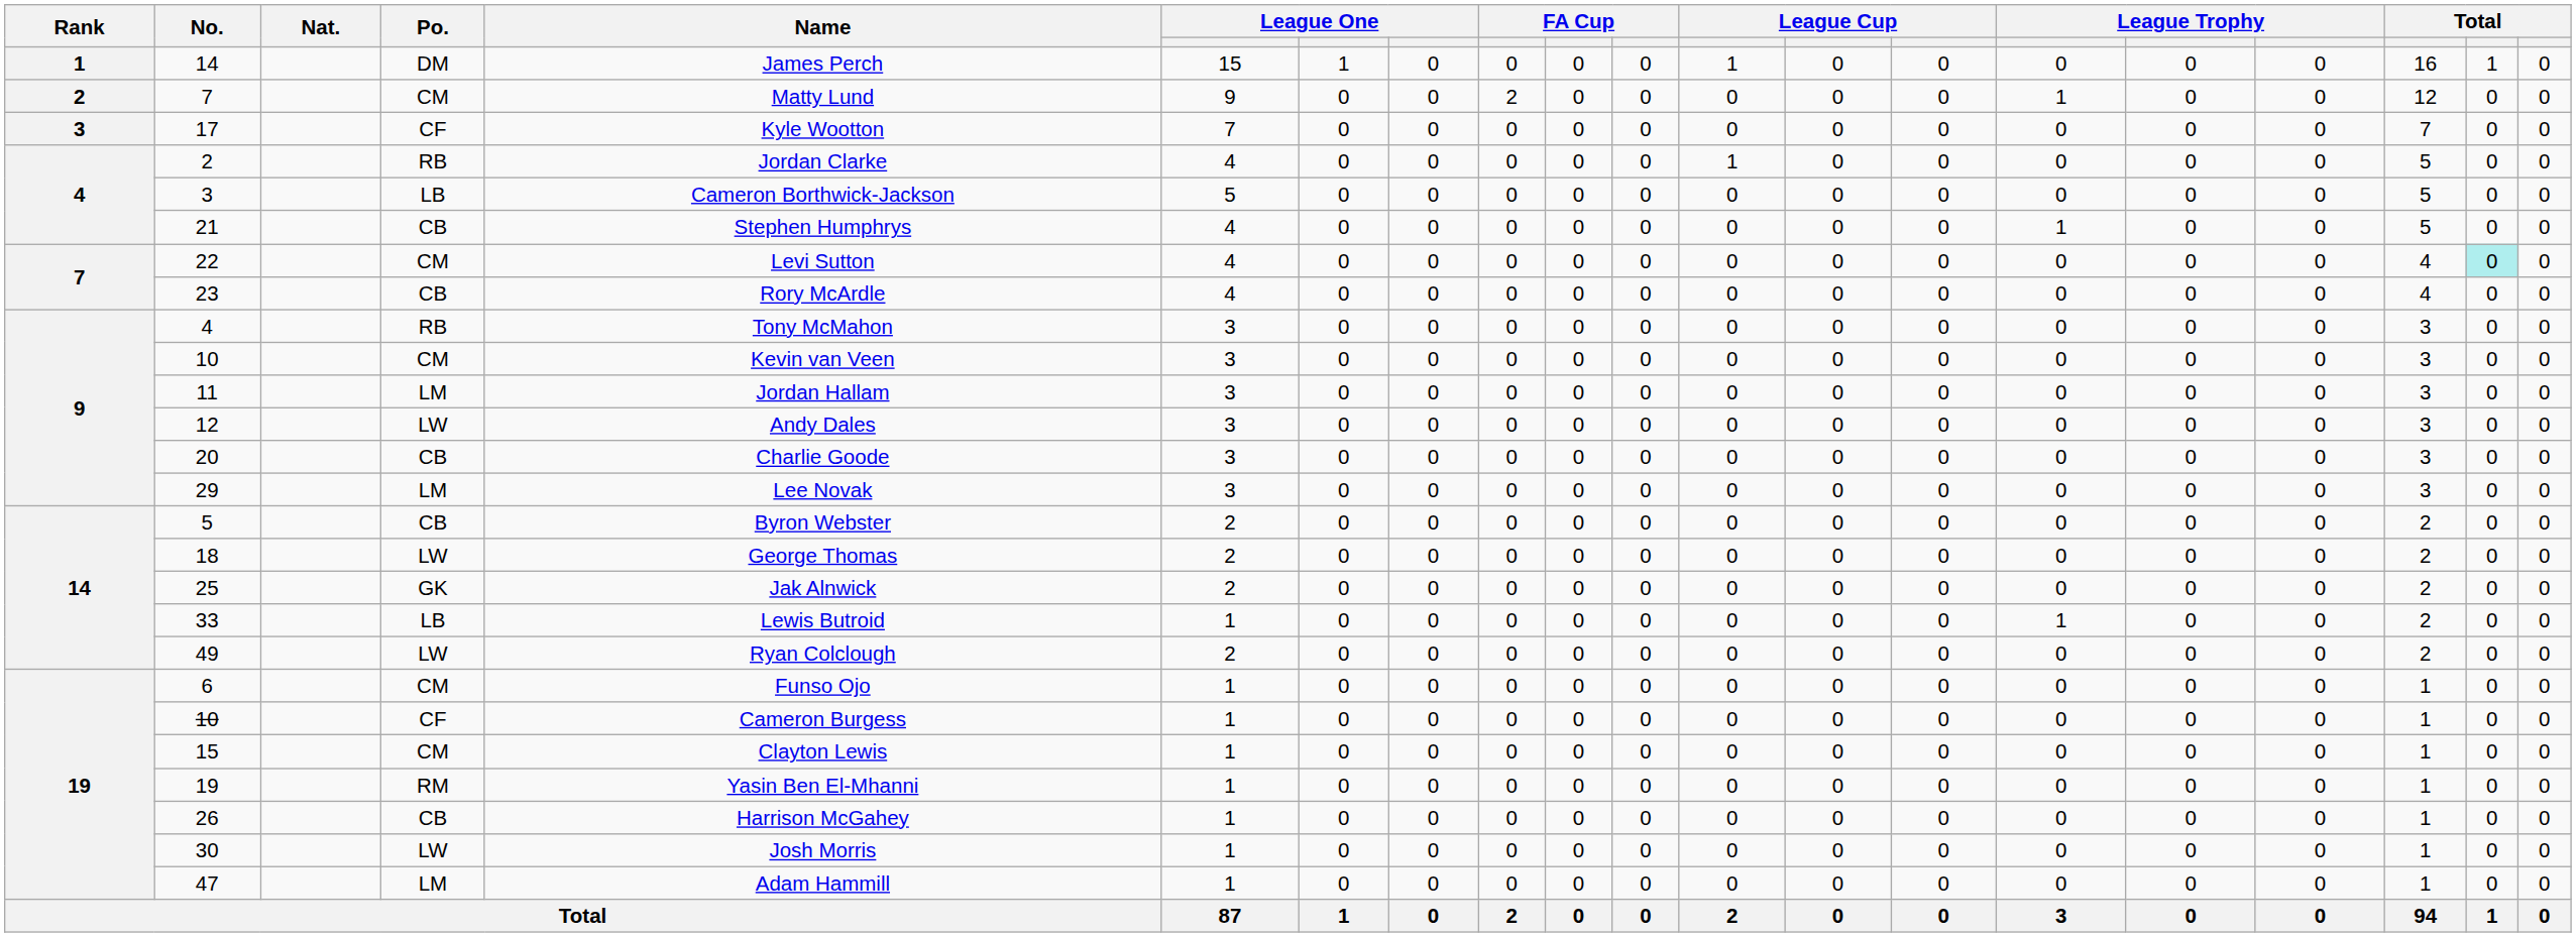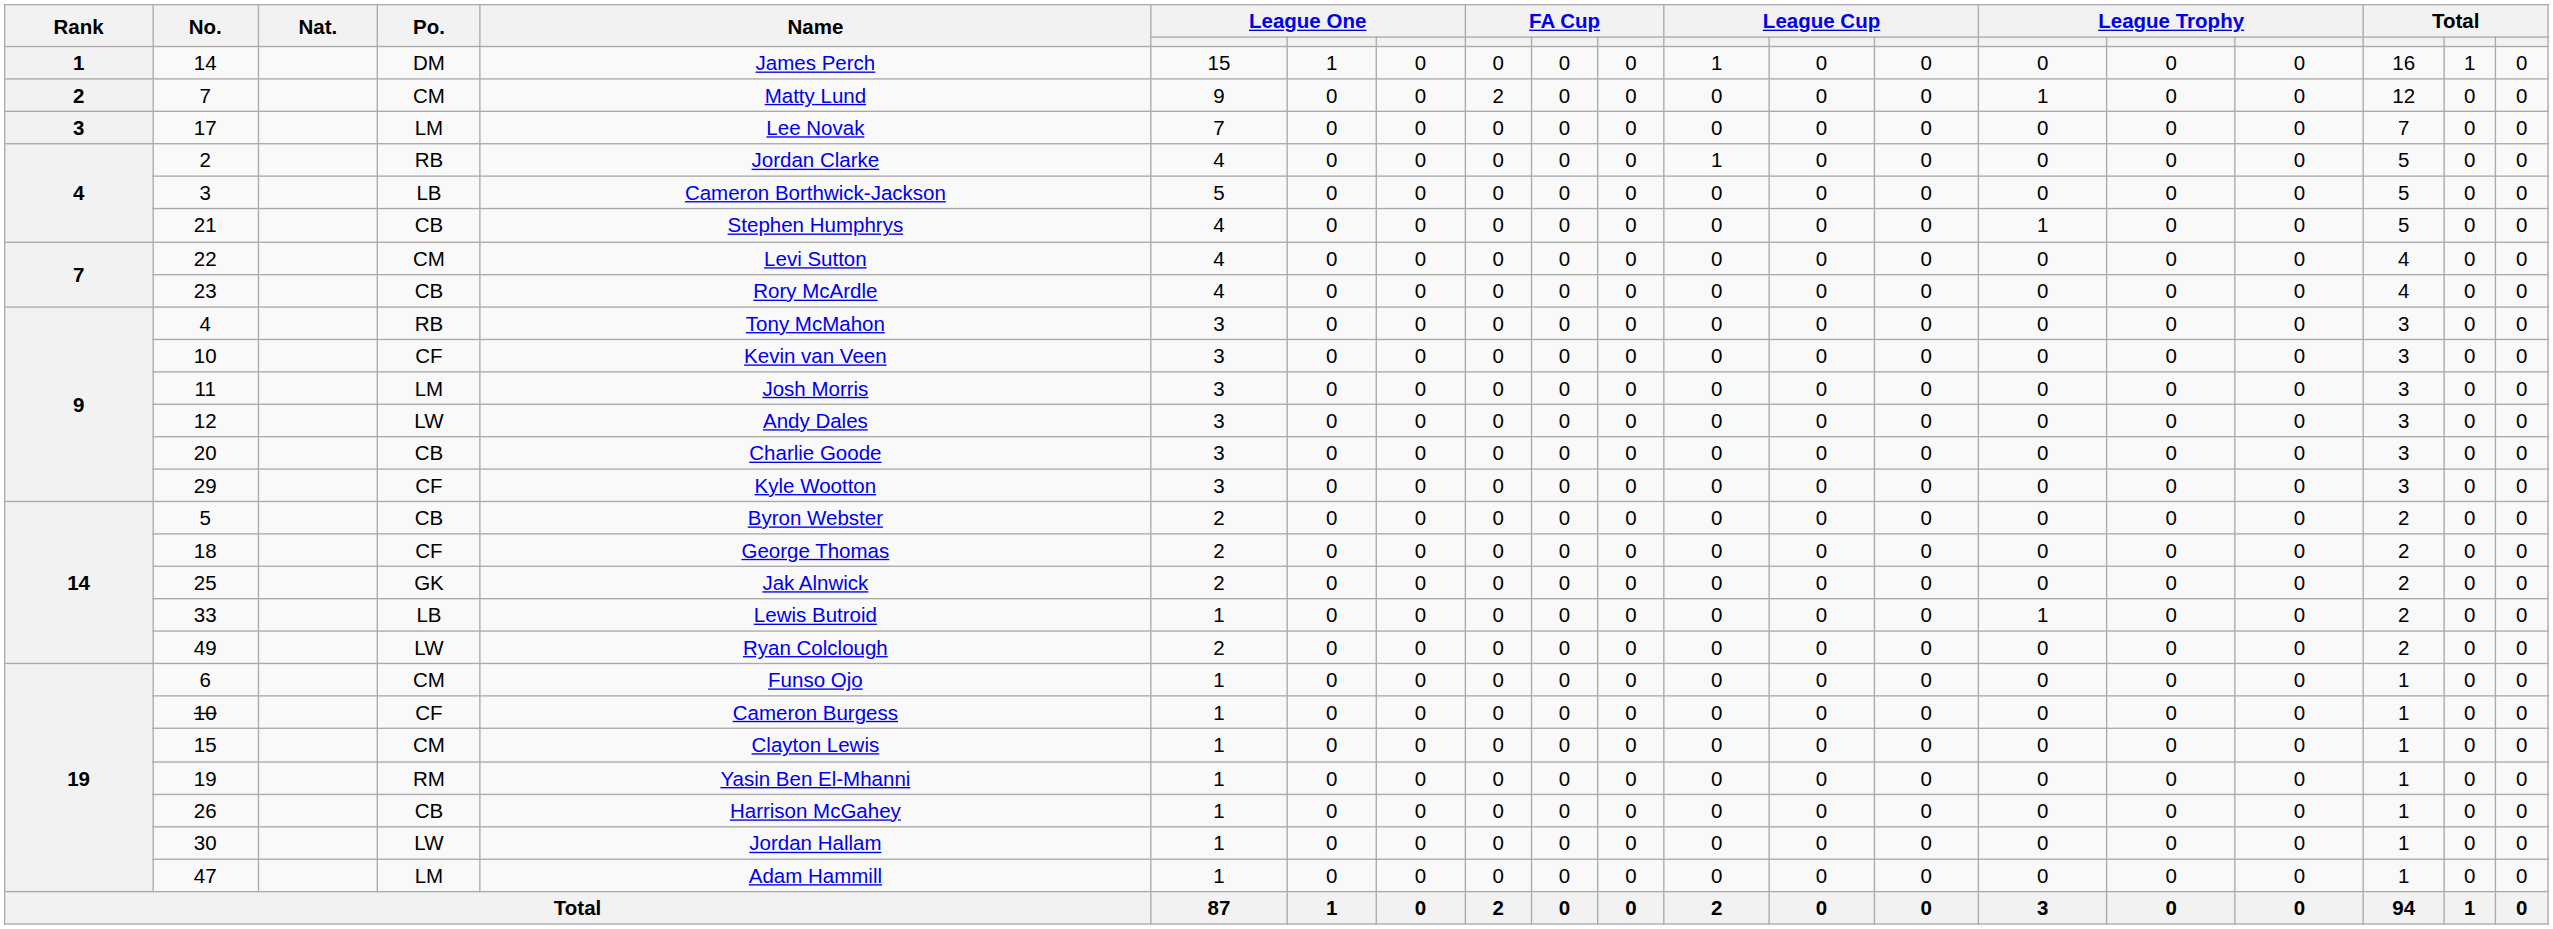17 | Po.: CF -> LM
17 | Name: Kyle Wootton -> Lee Novak
22 | column 19: paleturquoise background -> no background
9 / 10 | Po.: CM -> CF
11 | Name: Jordan Hallam -> Josh Morris
29 | Po.: LM -> CF
29 | Name: Lee Novak -> Kyle Wootton
18 | Po.: LW -> CF
30 | Name: Josh Morris -> Jordan Hallam
